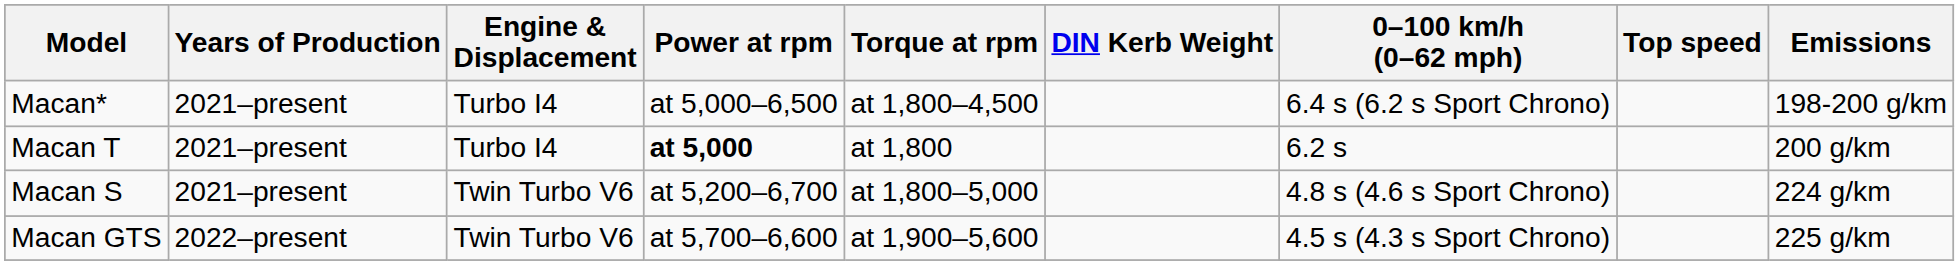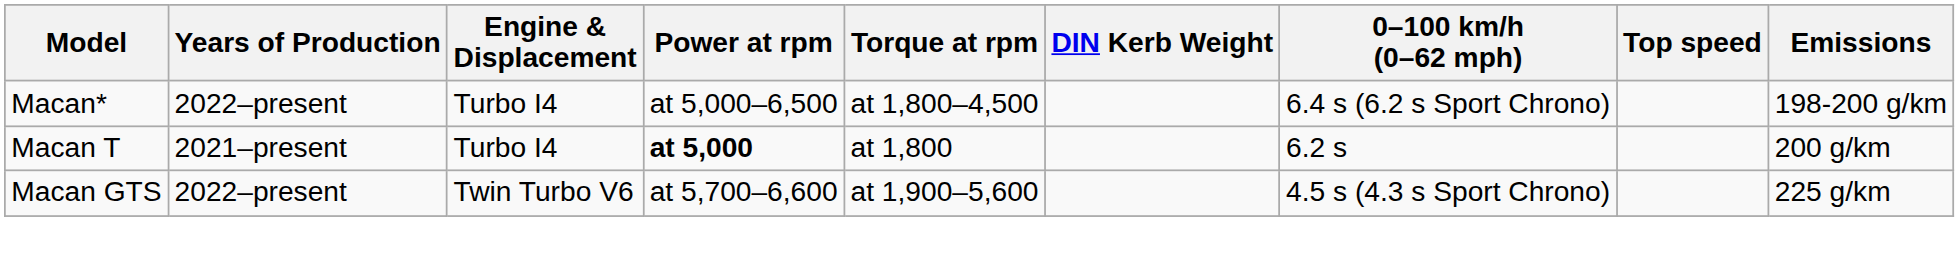Macan* | Years of Production: 2021–present -> 2022–present
- row: Macan S | 2021–present | Twin Turbo V6 | at 5,200–6,700 | at 1,800–5,000 | 4.8 s (4.6 s Sport Chrono) | 224 g/km
